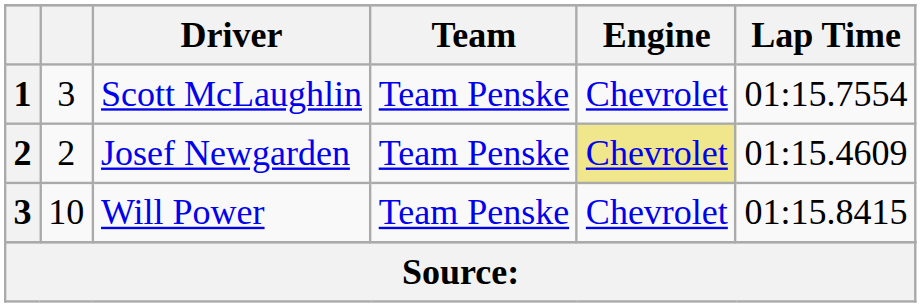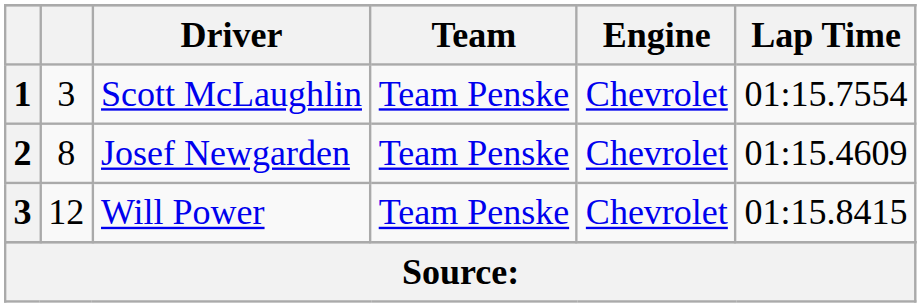Josef Newgarden | column 2: 2 -> 8
Josef Newgarden | Engine: khaki background -> no background
Will Power | column 2: 10 -> 12
